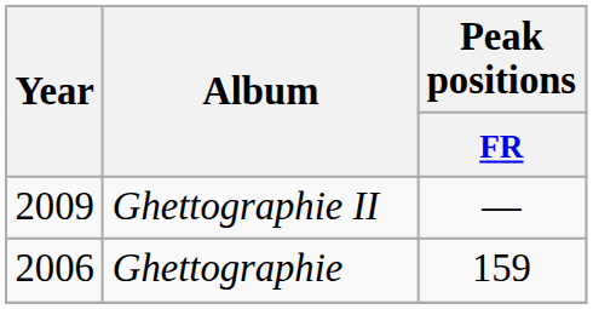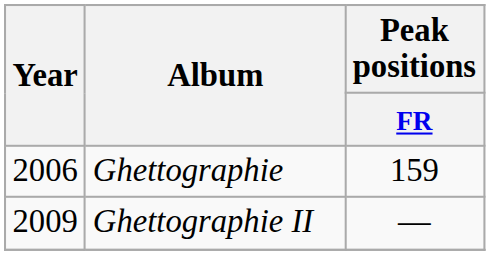rows swapped: Ghettographie <-> Ghettographie II
